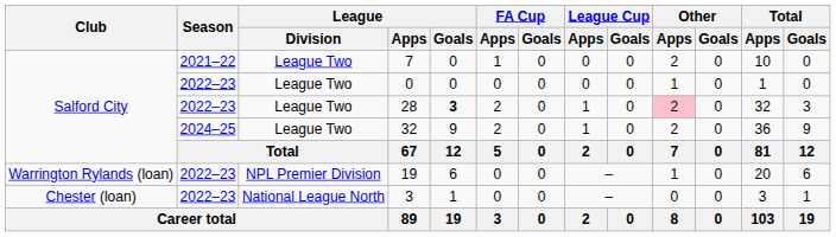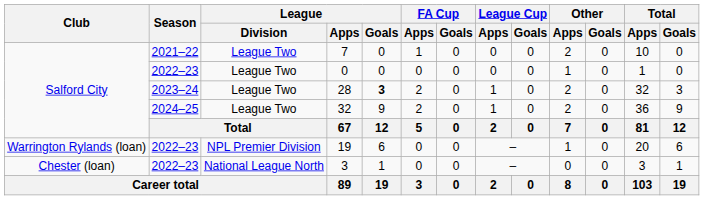28 | Season: 2022–23 -> 2023–24
28 | Other / Apps: pink background -> no background
